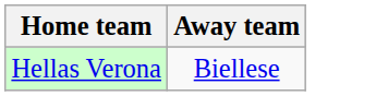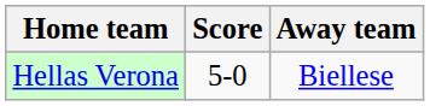+ column: Score | 5-0
